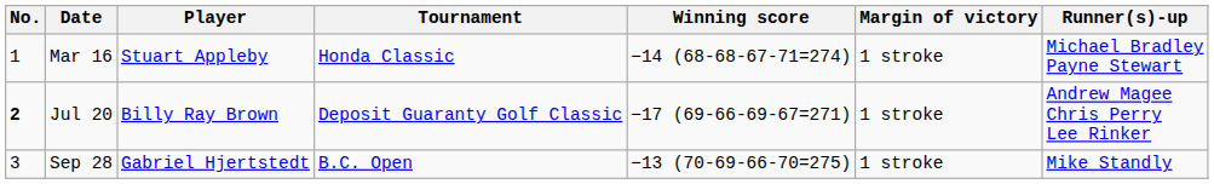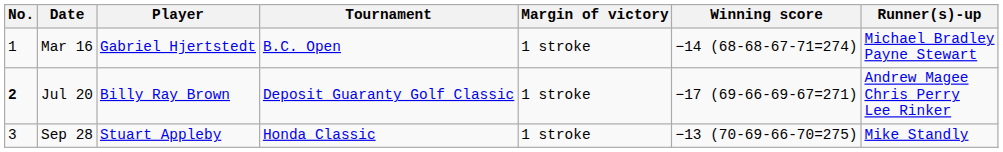columns swapped: Winning score <-> Margin of victory
Mar 16 | Player: Stuart Appleby -> Gabriel Hjertstedt
Mar 16 | Tournament: Honda Classic -> B.C. Open
Sep 28 | Player: Gabriel Hjertstedt -> Stuart Appleby
Sep 28 | Tournament: B.C. Open -> Honda Classic
